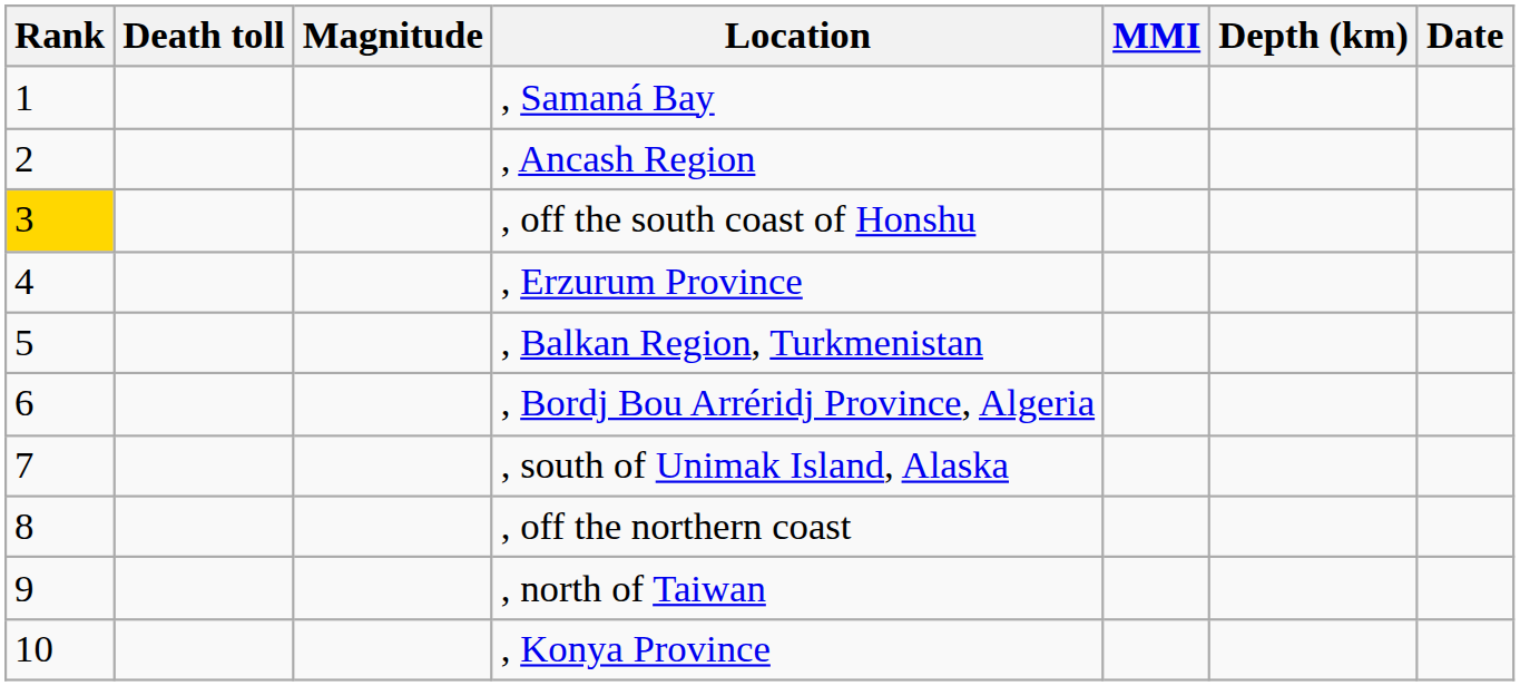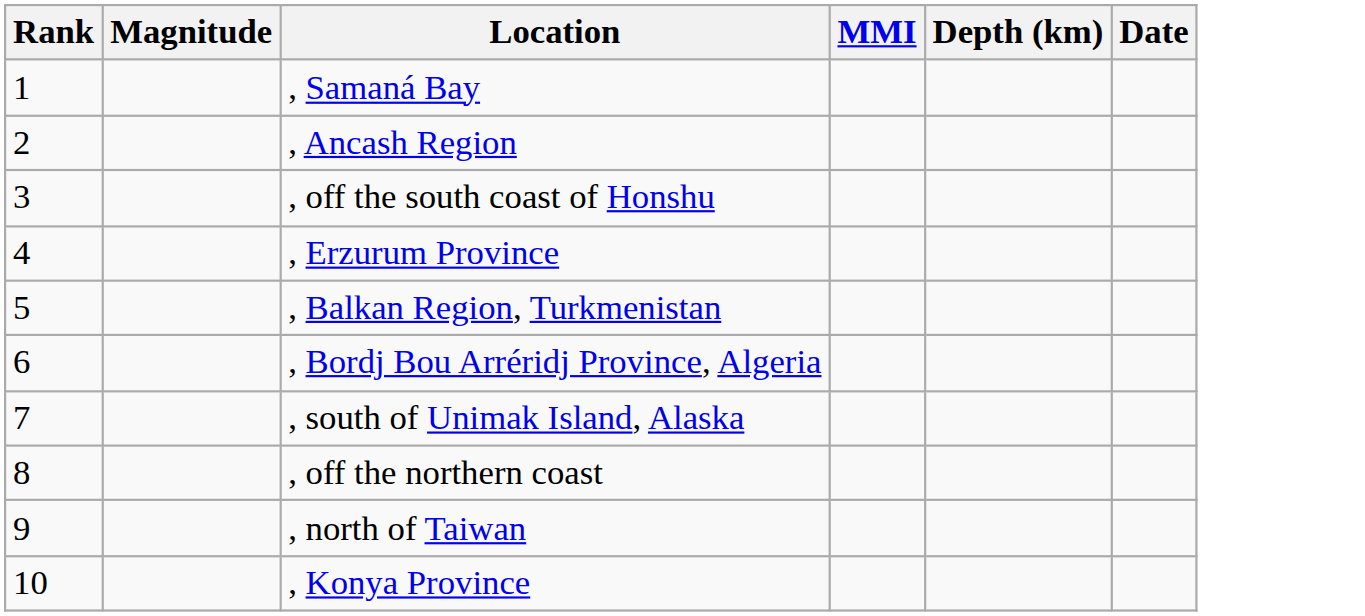- column: Death toll
, off the south coast of Honshu | Rank: gold background -> no background
